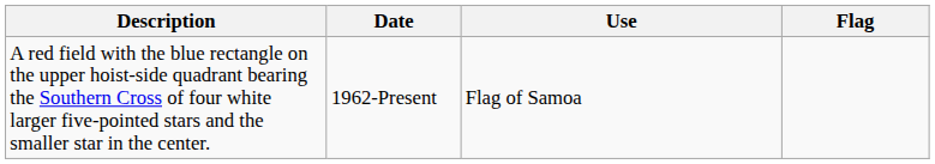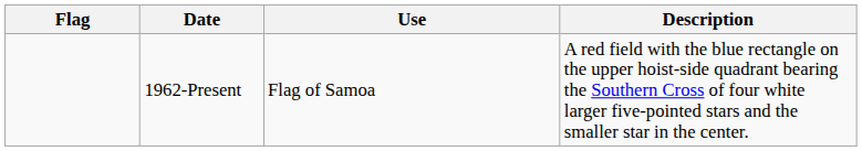columns swapped: Flag <-> Description
